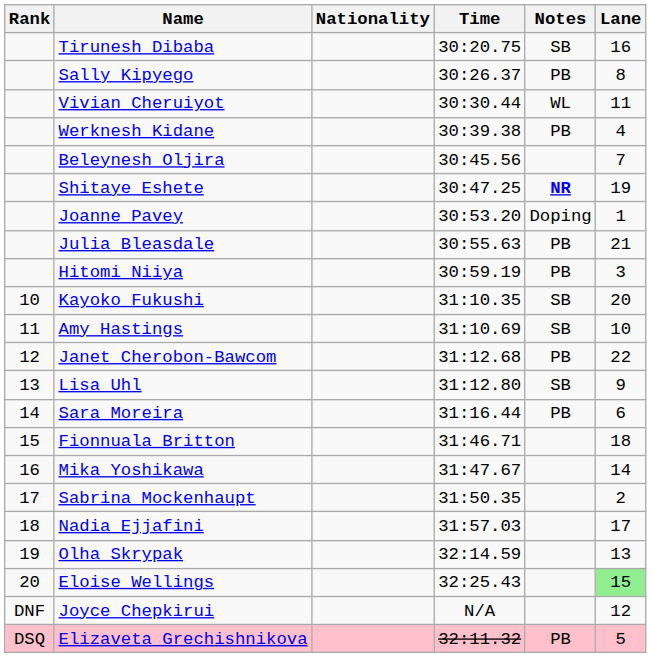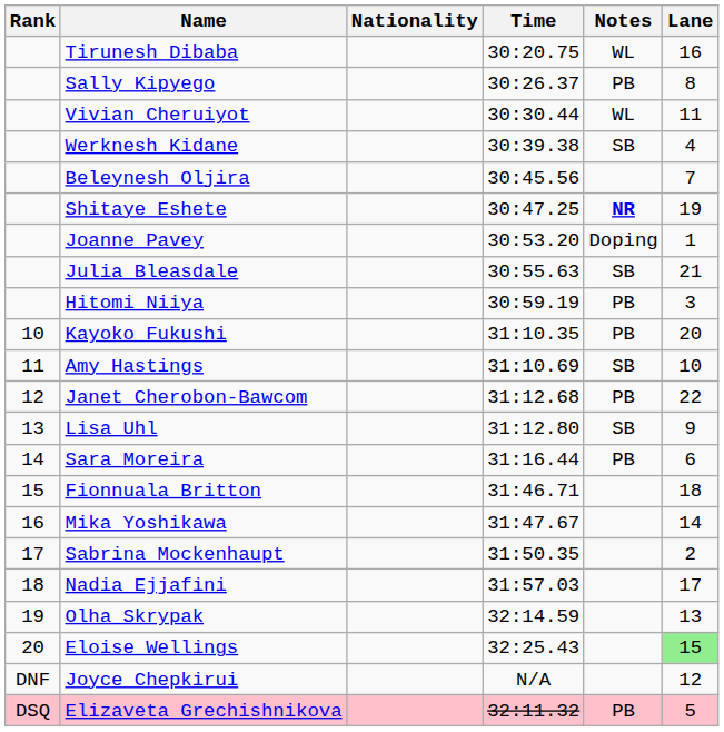Tirunesh Dibaba | Notes: SB -> WL
Werknesh Kidane | Notes: PB -> SB
Julia Bleasdale | Notes: PB -> SB
Kayoko Fukushi | Notes: SB -> PB
